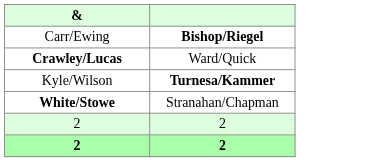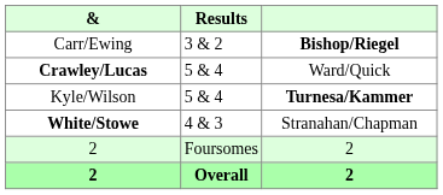+ column: Results | 3 & 2 | 5 & 4 | 5 & 4 | 4 & 3 | Foursomes | Overall
